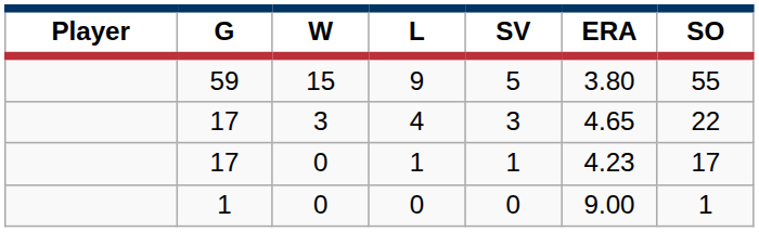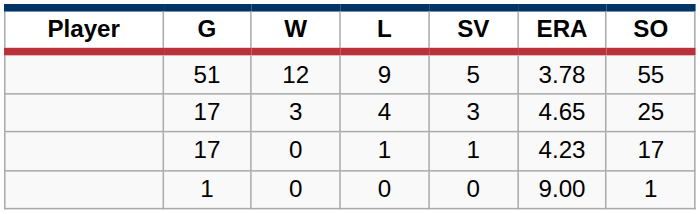9 | G: 59 -> 51
9 | W: 15 -> 12
9 | ERA: 3.80 -> 3.78
4 | SO: 22 -> 25
